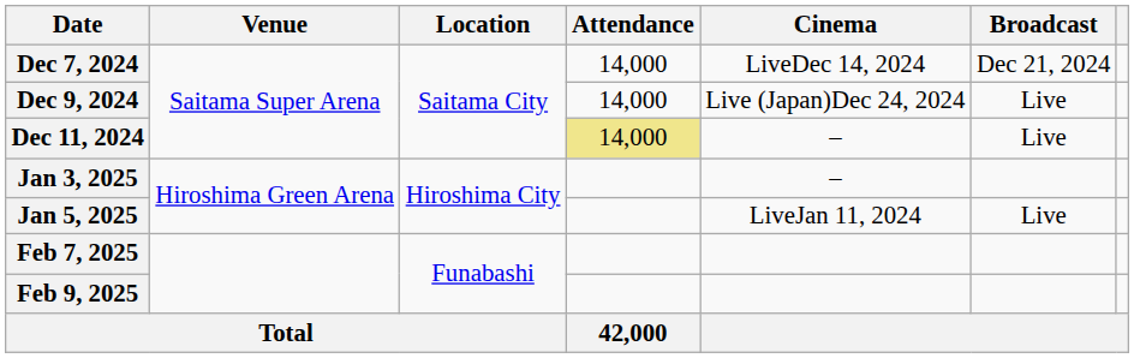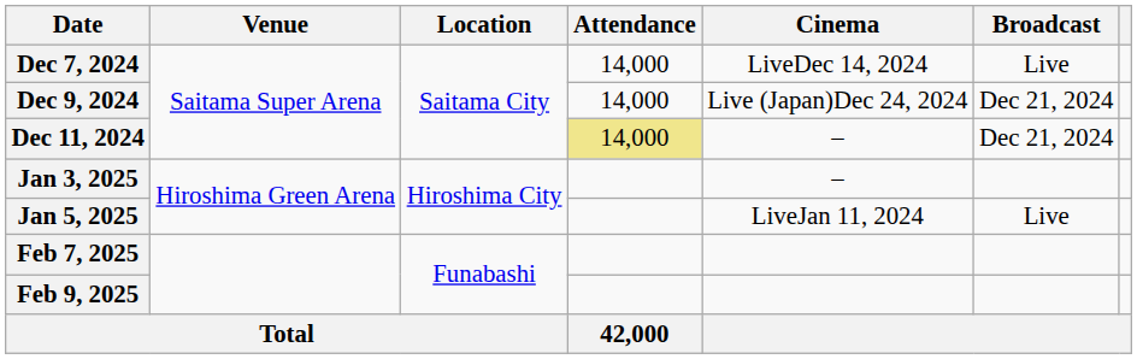Dec 7, 2024 | Broadcast: Dec 21, 2024 -> Live
Dec 9, 2024 | Broadcast: Live -> Dec 21, 2024
Dec 11, 2024 | Broadcast: Live -> Dec 21, 2024
